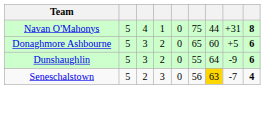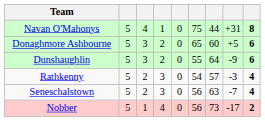+ row: Rathkenny | 5 | 2 | 3 | 0 | 54 | 57 | -3 | 4
Seneschalstown | column 7: gold background -> no background
+ row: Nobber | 5 | 1 | 4 | 0 | 56 | 73 | -17 | 2
